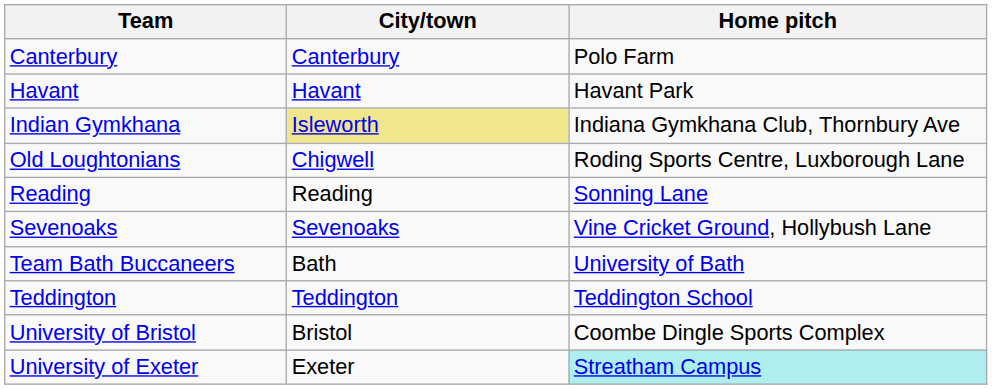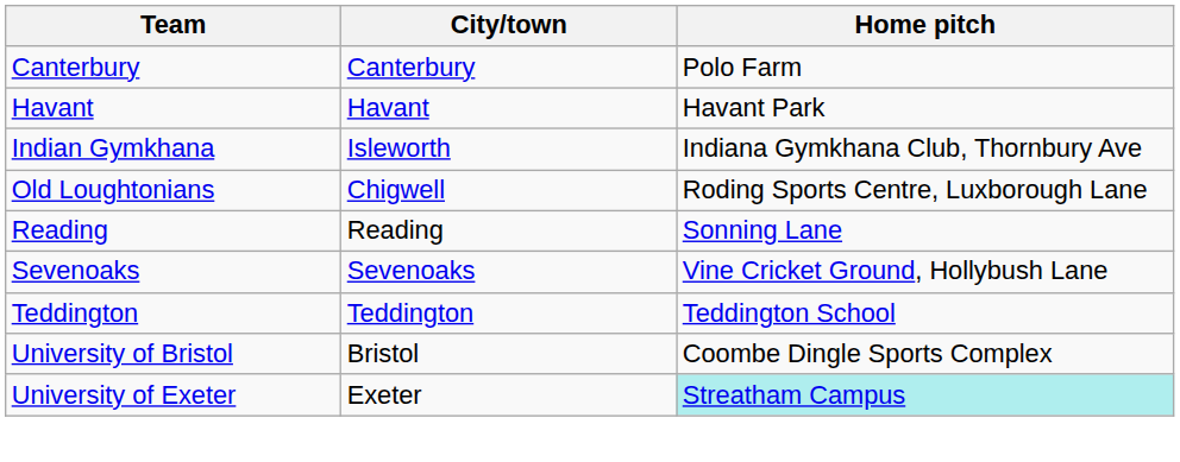Indian Gymkhana | City/town: khaki background -> no background
- row: Team Bath Buccaneers | Bath | University of Bath
